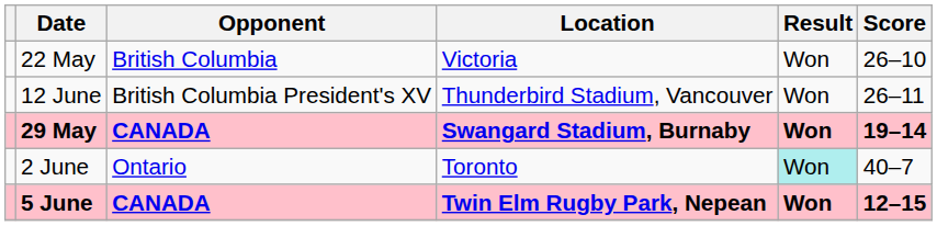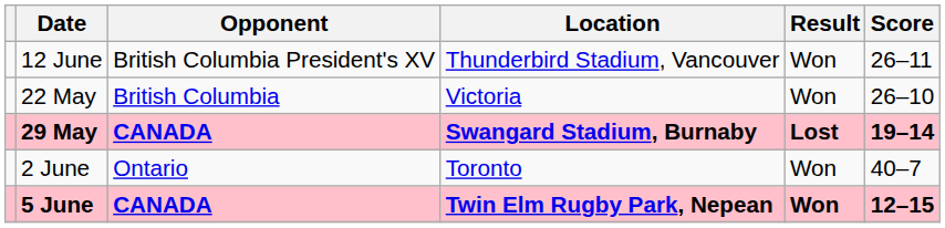rows swapped: 22 May <-> 12 June
29 May | Result: Won -> Lost
2 June | Result: paleturquoise background -> no background
